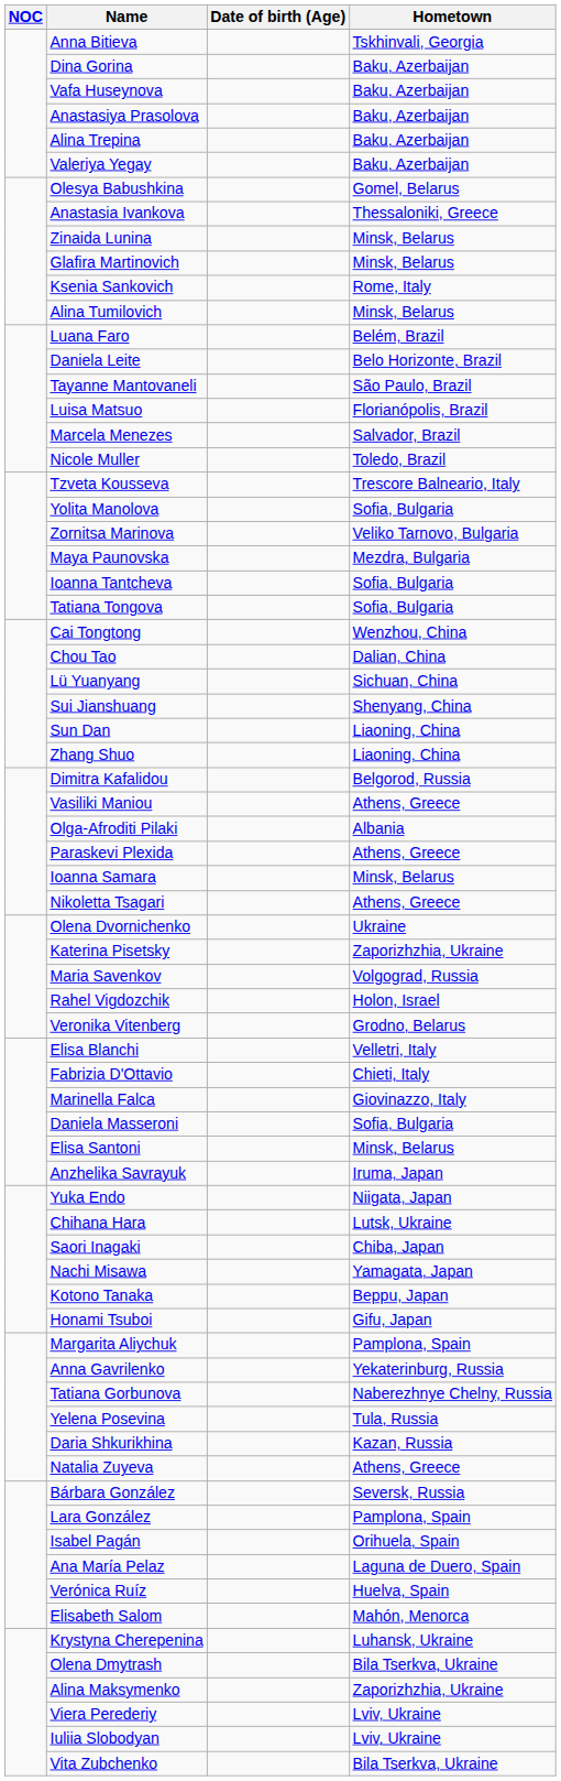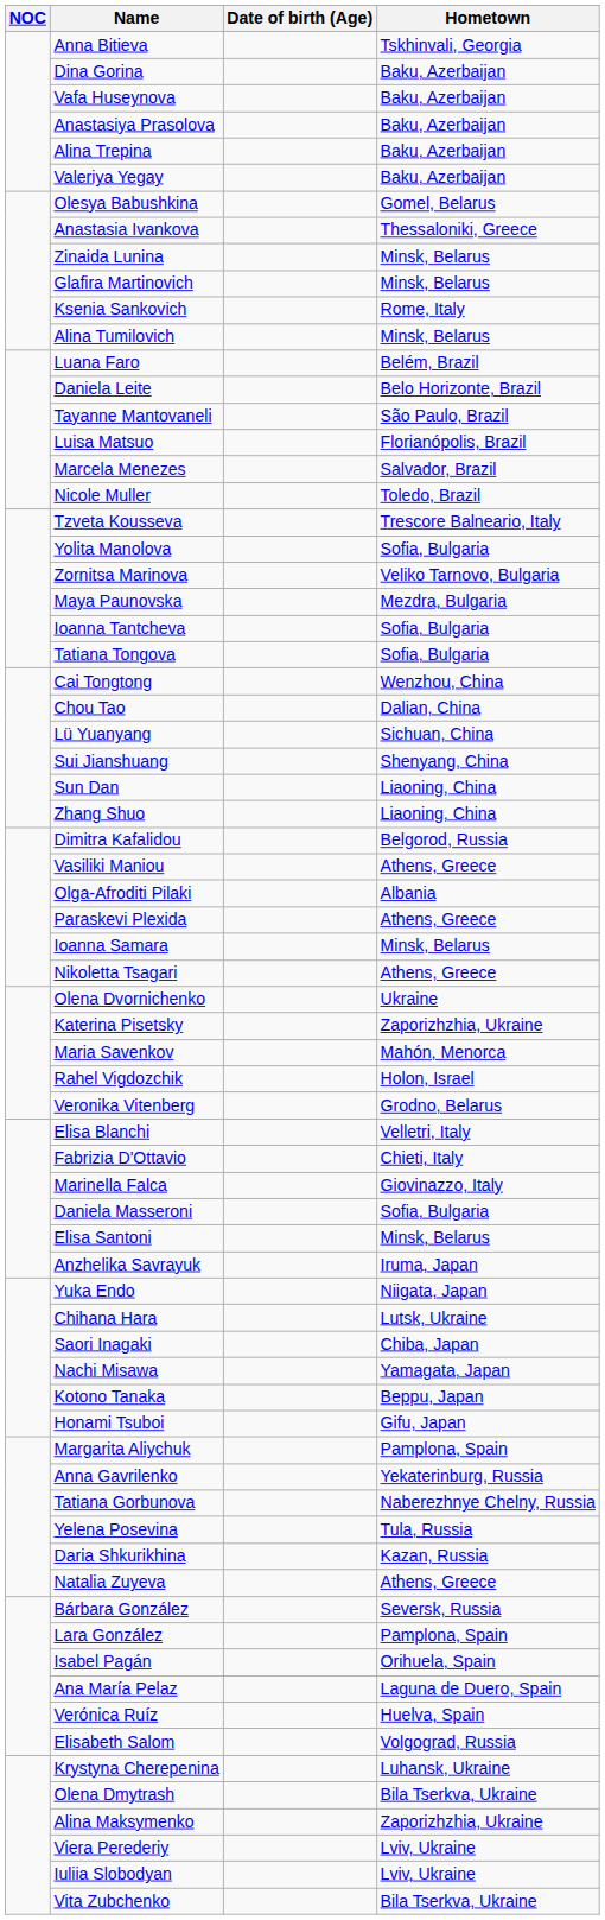Maria Savenkov | Hometown: Volgograd, Russia -> Mahón, Menorca
Elisabeth Salom | Hometown: Mahón, Menorca -> Volgograd, Russia
